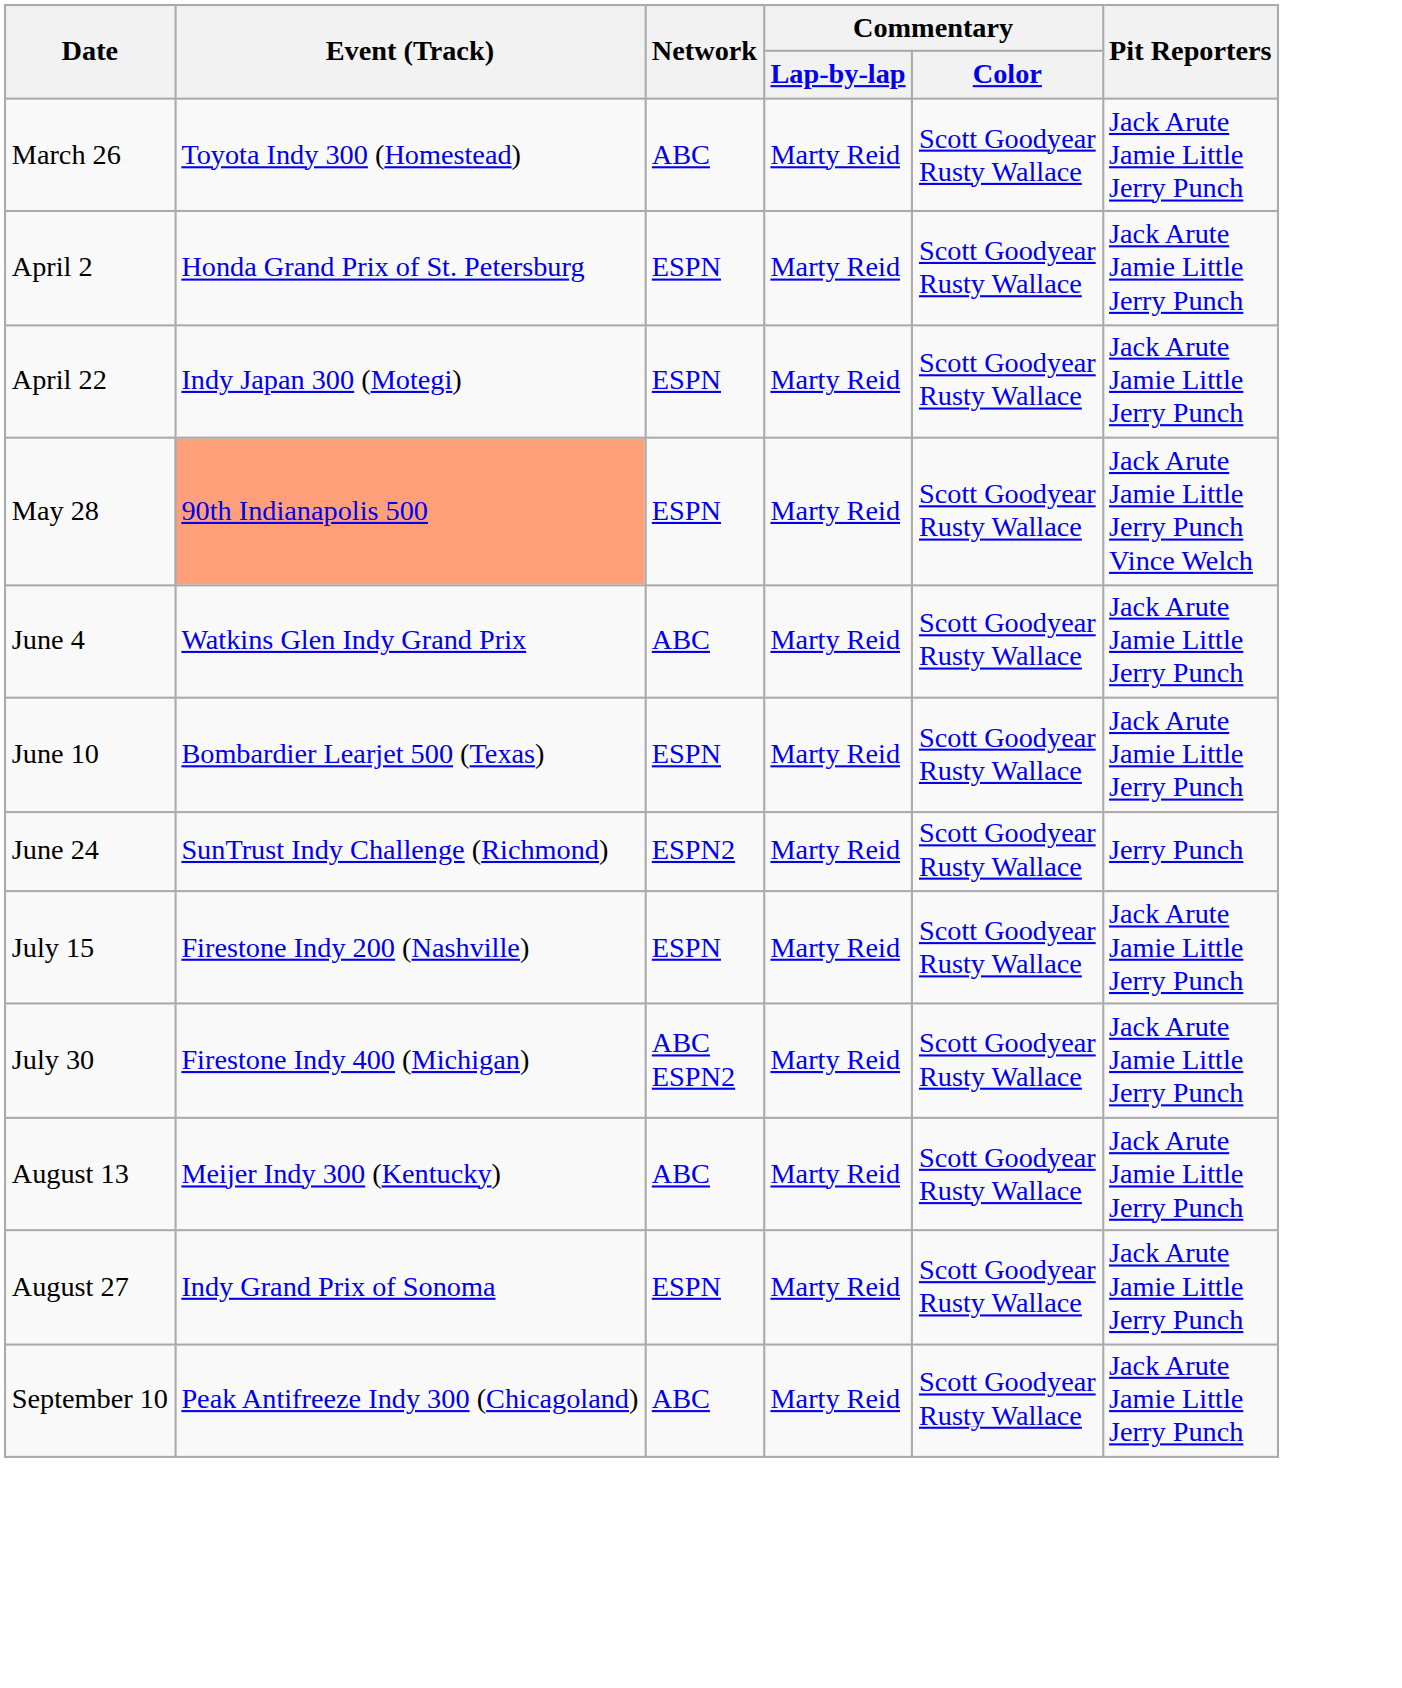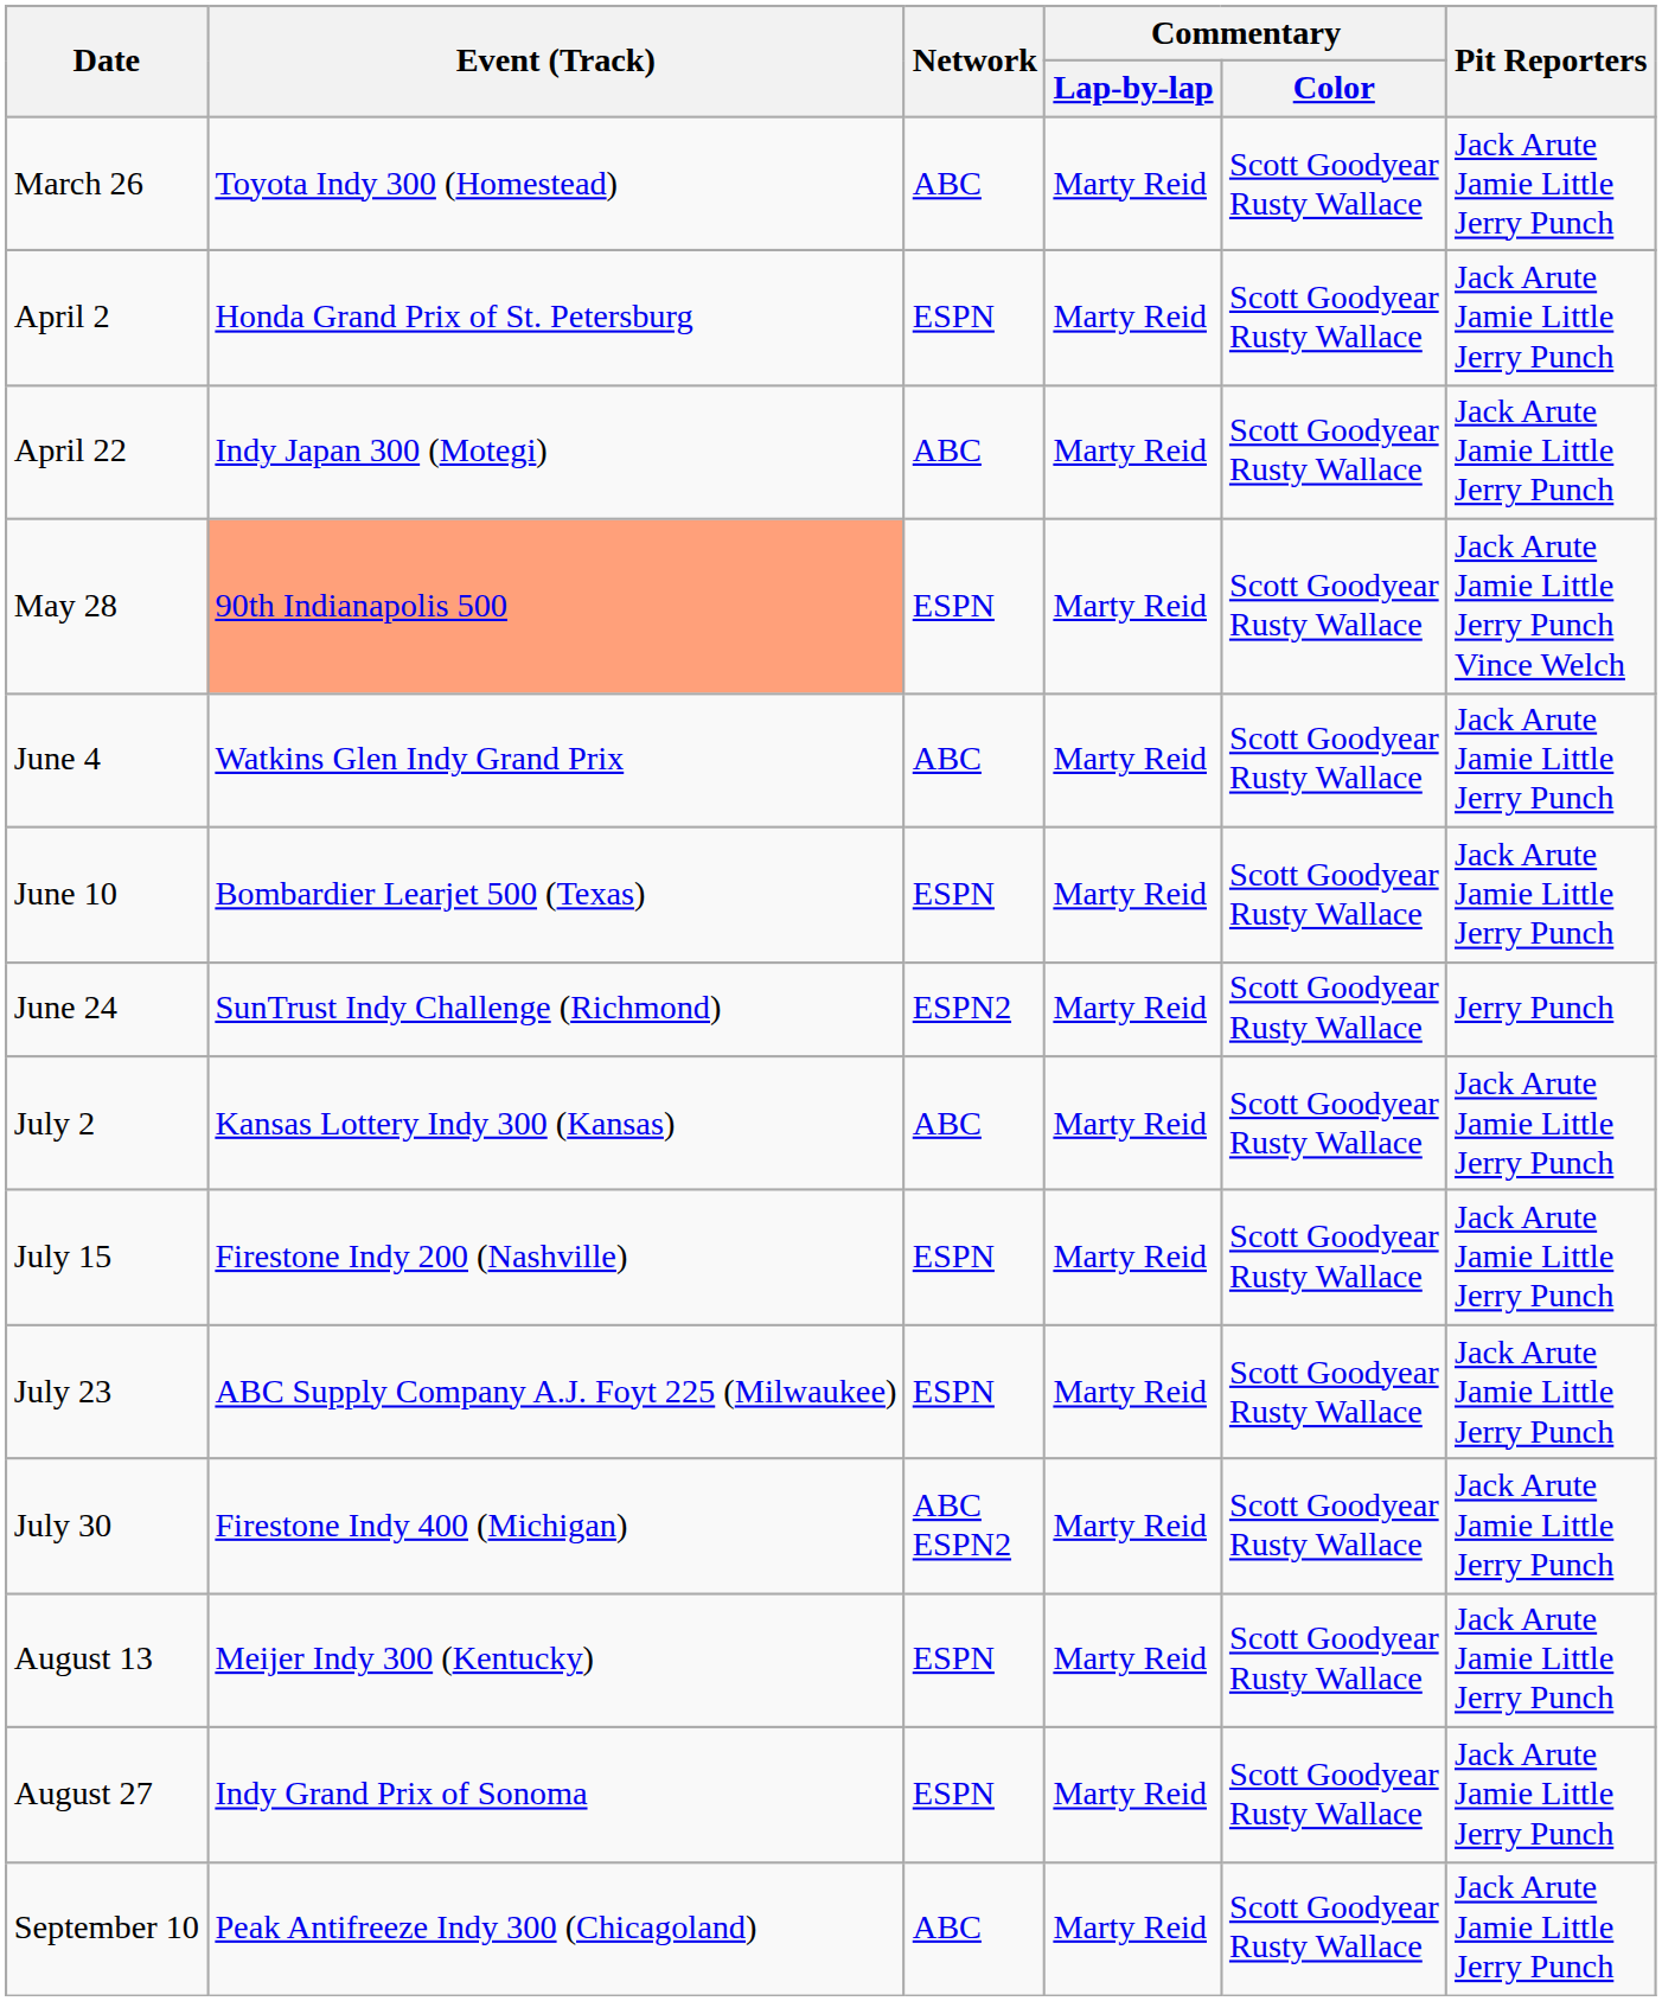April 22 | Network: ESPN -> ABC
+ row: July 2 | Kansas Lottery Indy 300 (Kansas) | ABC | Marty Reid | Scott Goodyear Rusty Wallace | Jack Arute Jamie Little Jerry Punch
+ row: July 23 | ABC Supply Company A.J. Foyt 225 (Milwaukee) | ESPN | Marty Reid | Scott Goodyear Rusty Wallace | Jack Arute Jamie Little Jerry Punch
August 13 | Network: ABC -> ESPN
